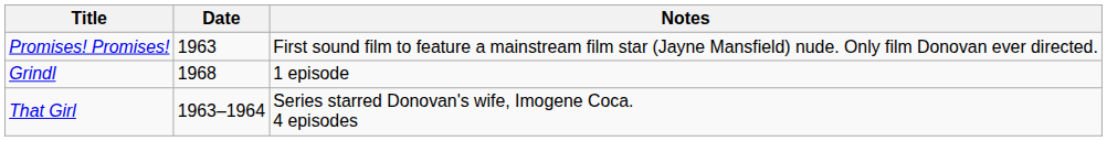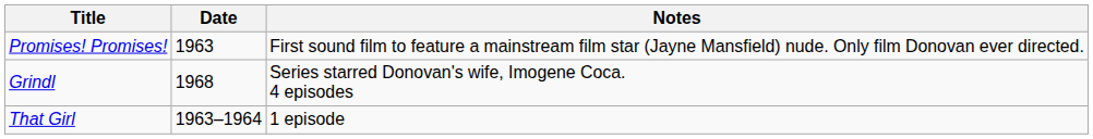Grindl | Notes: 1 episode -> Series starred Donovan's wife, Imogene Coca. 4 episodes
That Girl | Notes: Series starred Donovan's wife, Imogene Coca. 4 episodes -> 1 episode
